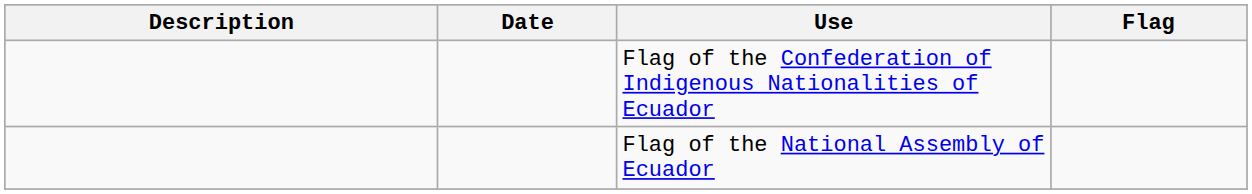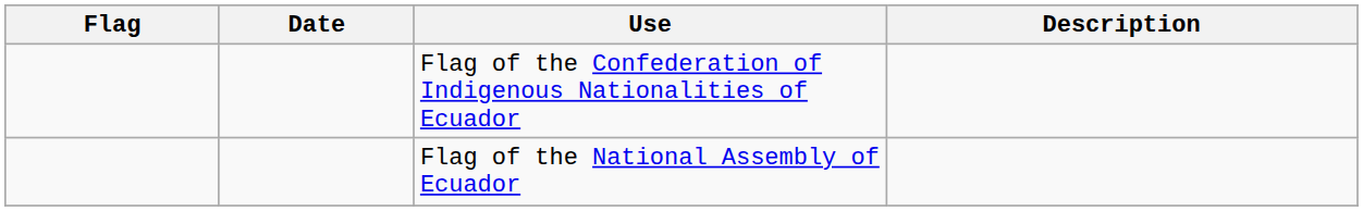columns swapped: Flag <-> Description
